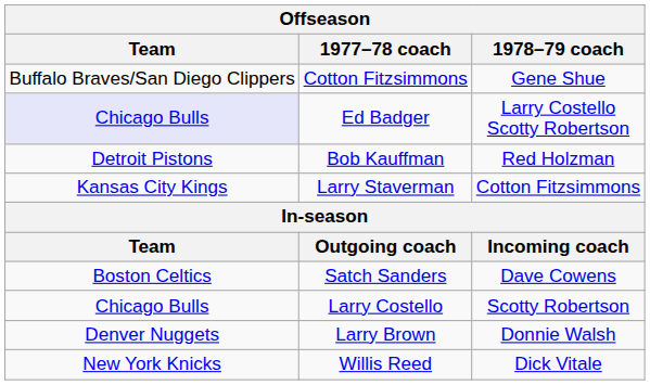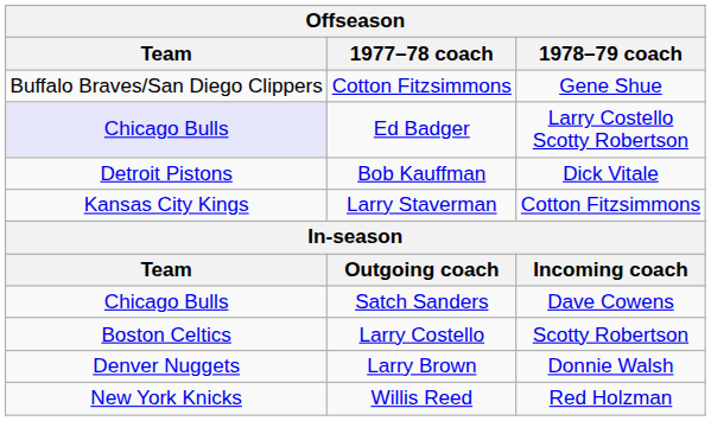Bob Kauffman | 1978–79 coach: Red Holzman -> Dick Vitale
Satch Sanders | Team: Boston Celtics -> Chicago Bulls
Larry Costello | Team: Chicago Bulls -> Boston Celtics
Willis Reed | 1978–79 coach: Dick Vitale -> Red Holzman
